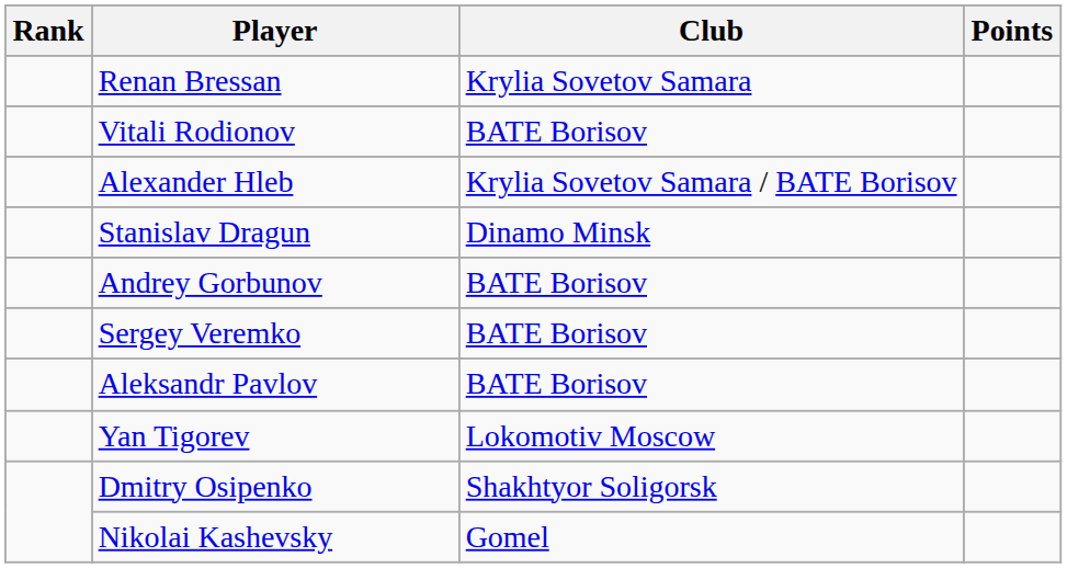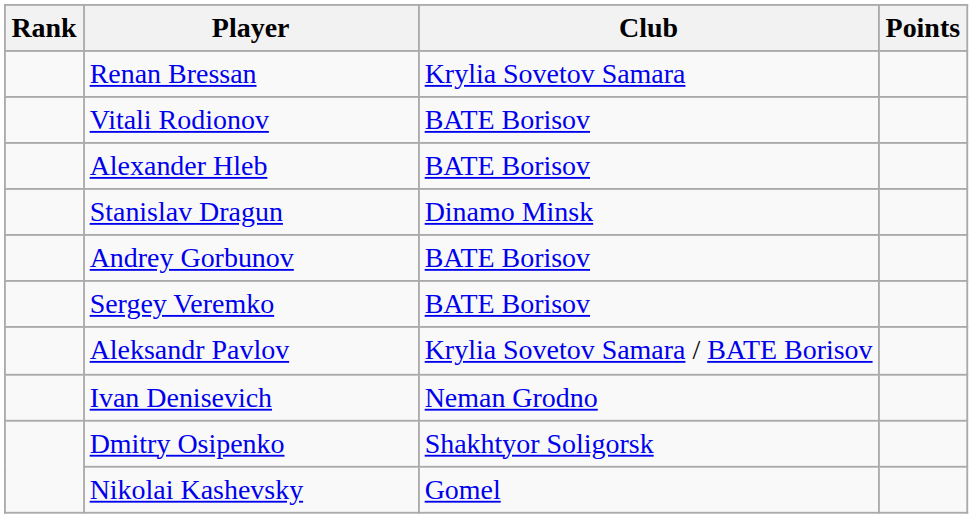Alexander Hleb | Club: Krylia Sovetov Samara / BATE Borisov -> BATE Borisov
Aleksandr Pavlov | Club: BATE Borisov -> Krylia Sovetov Samara / BATE Borisov
- row: Yan Tigorev | Lokomotiv Moscow
+ row: Ivan Denisevich | Neman Grodno
